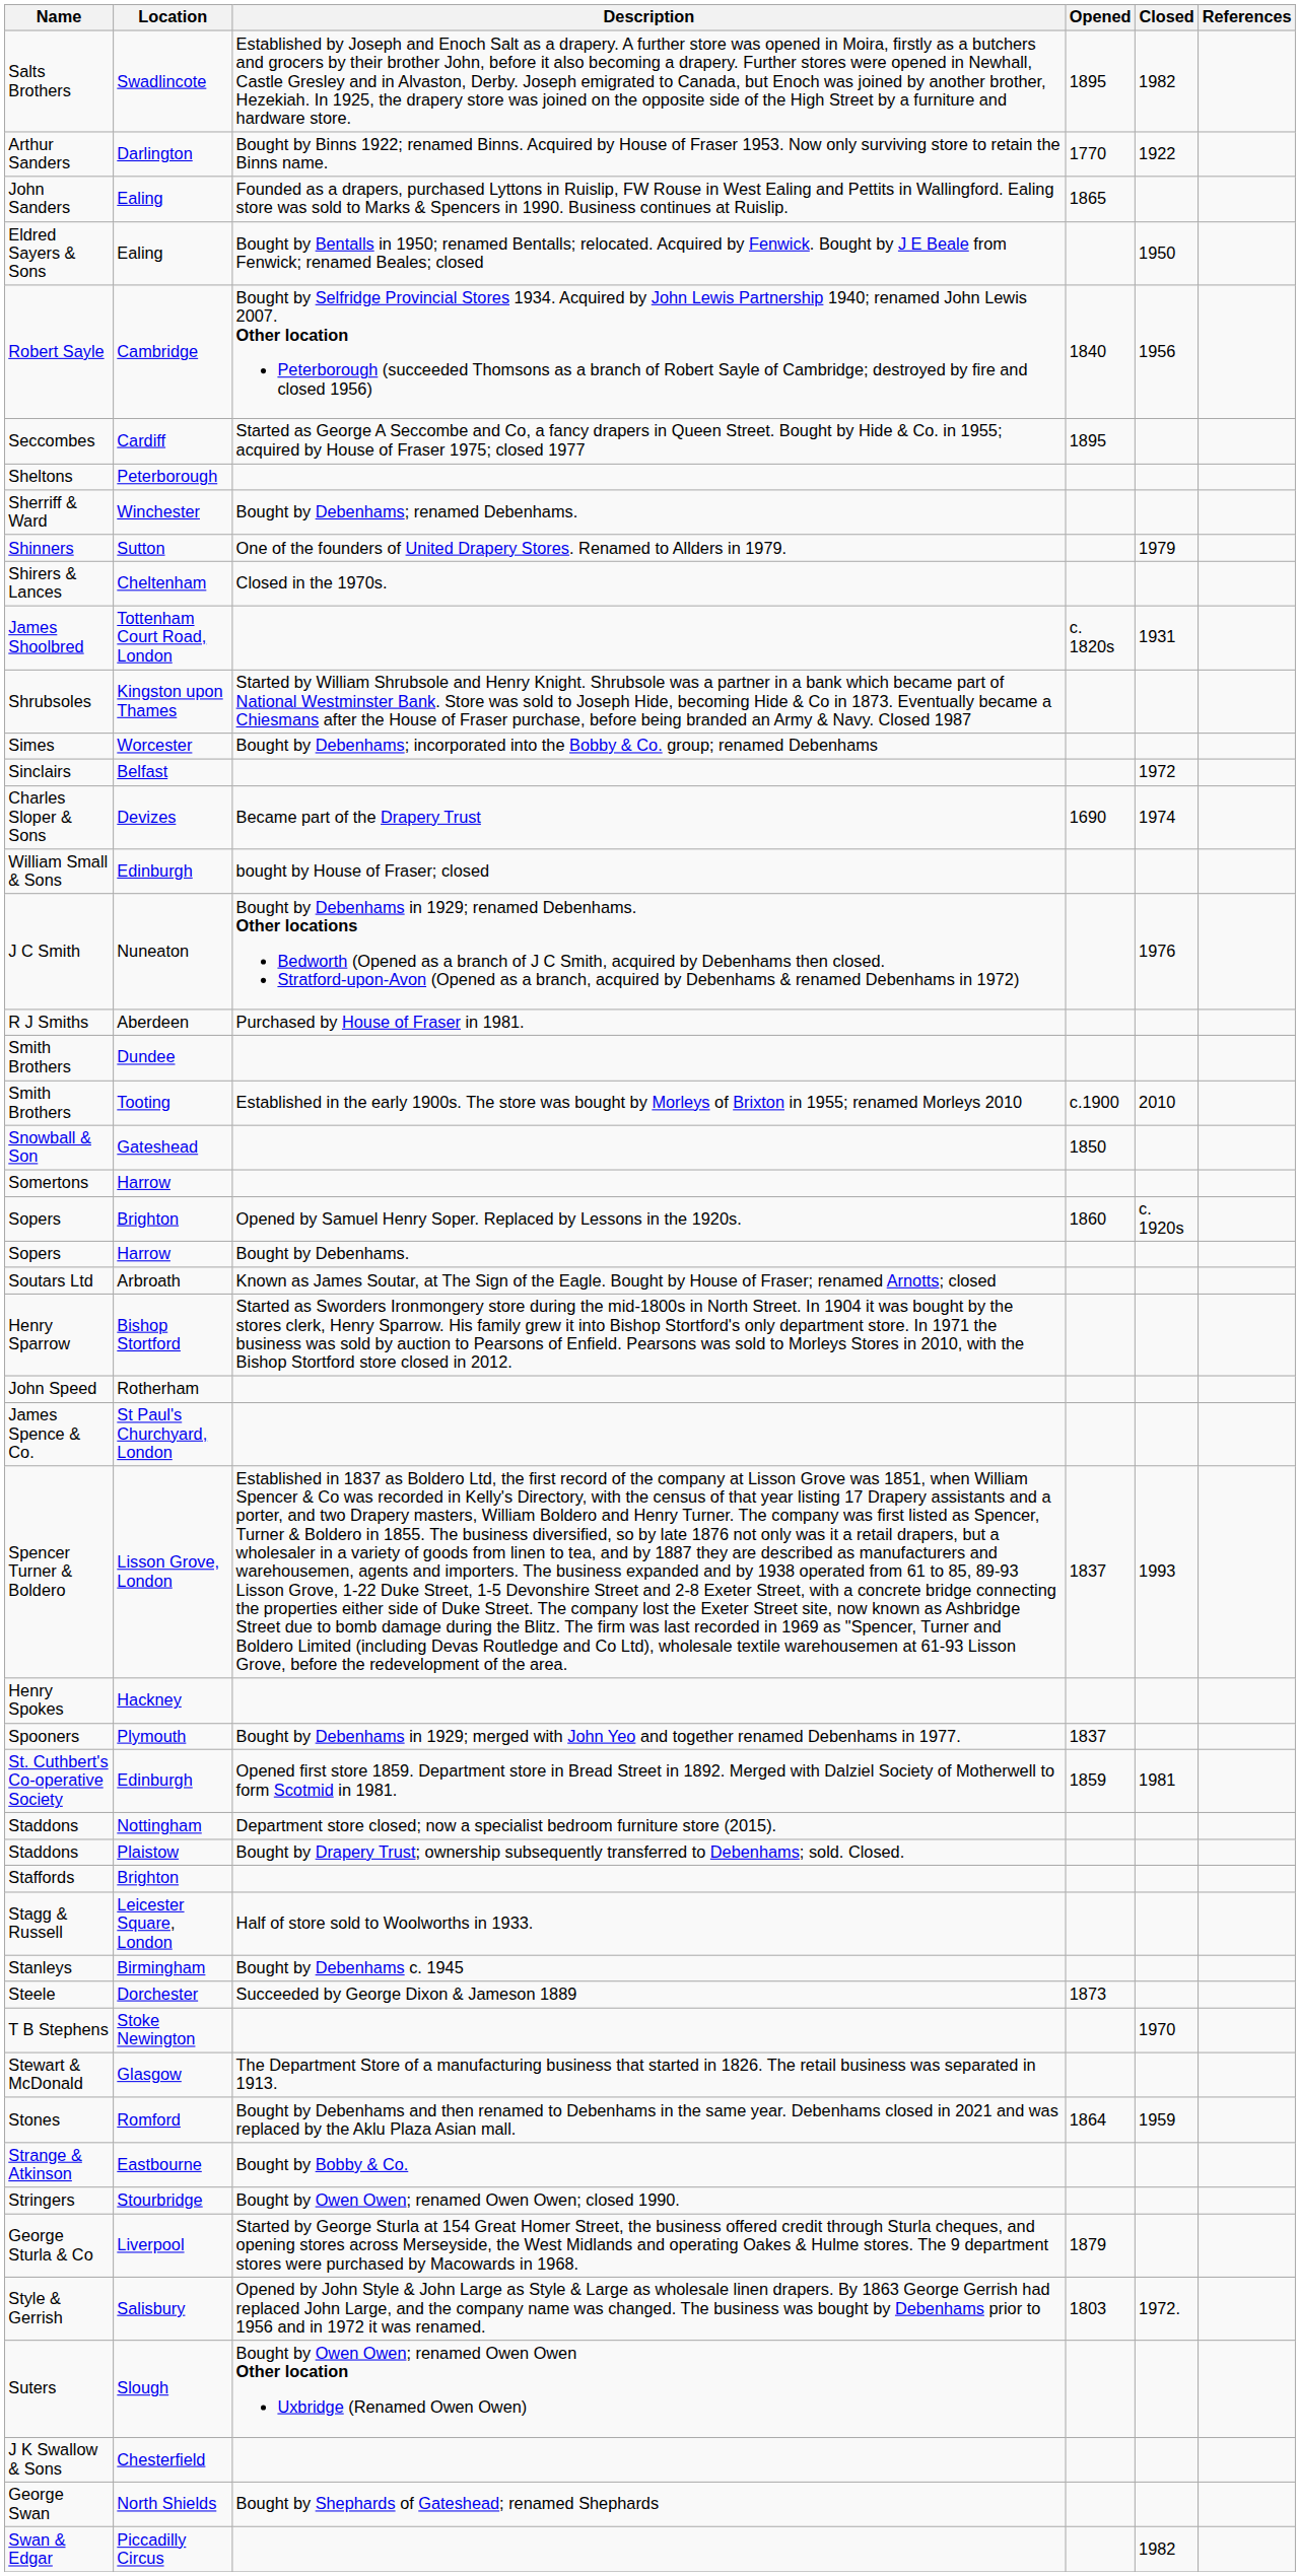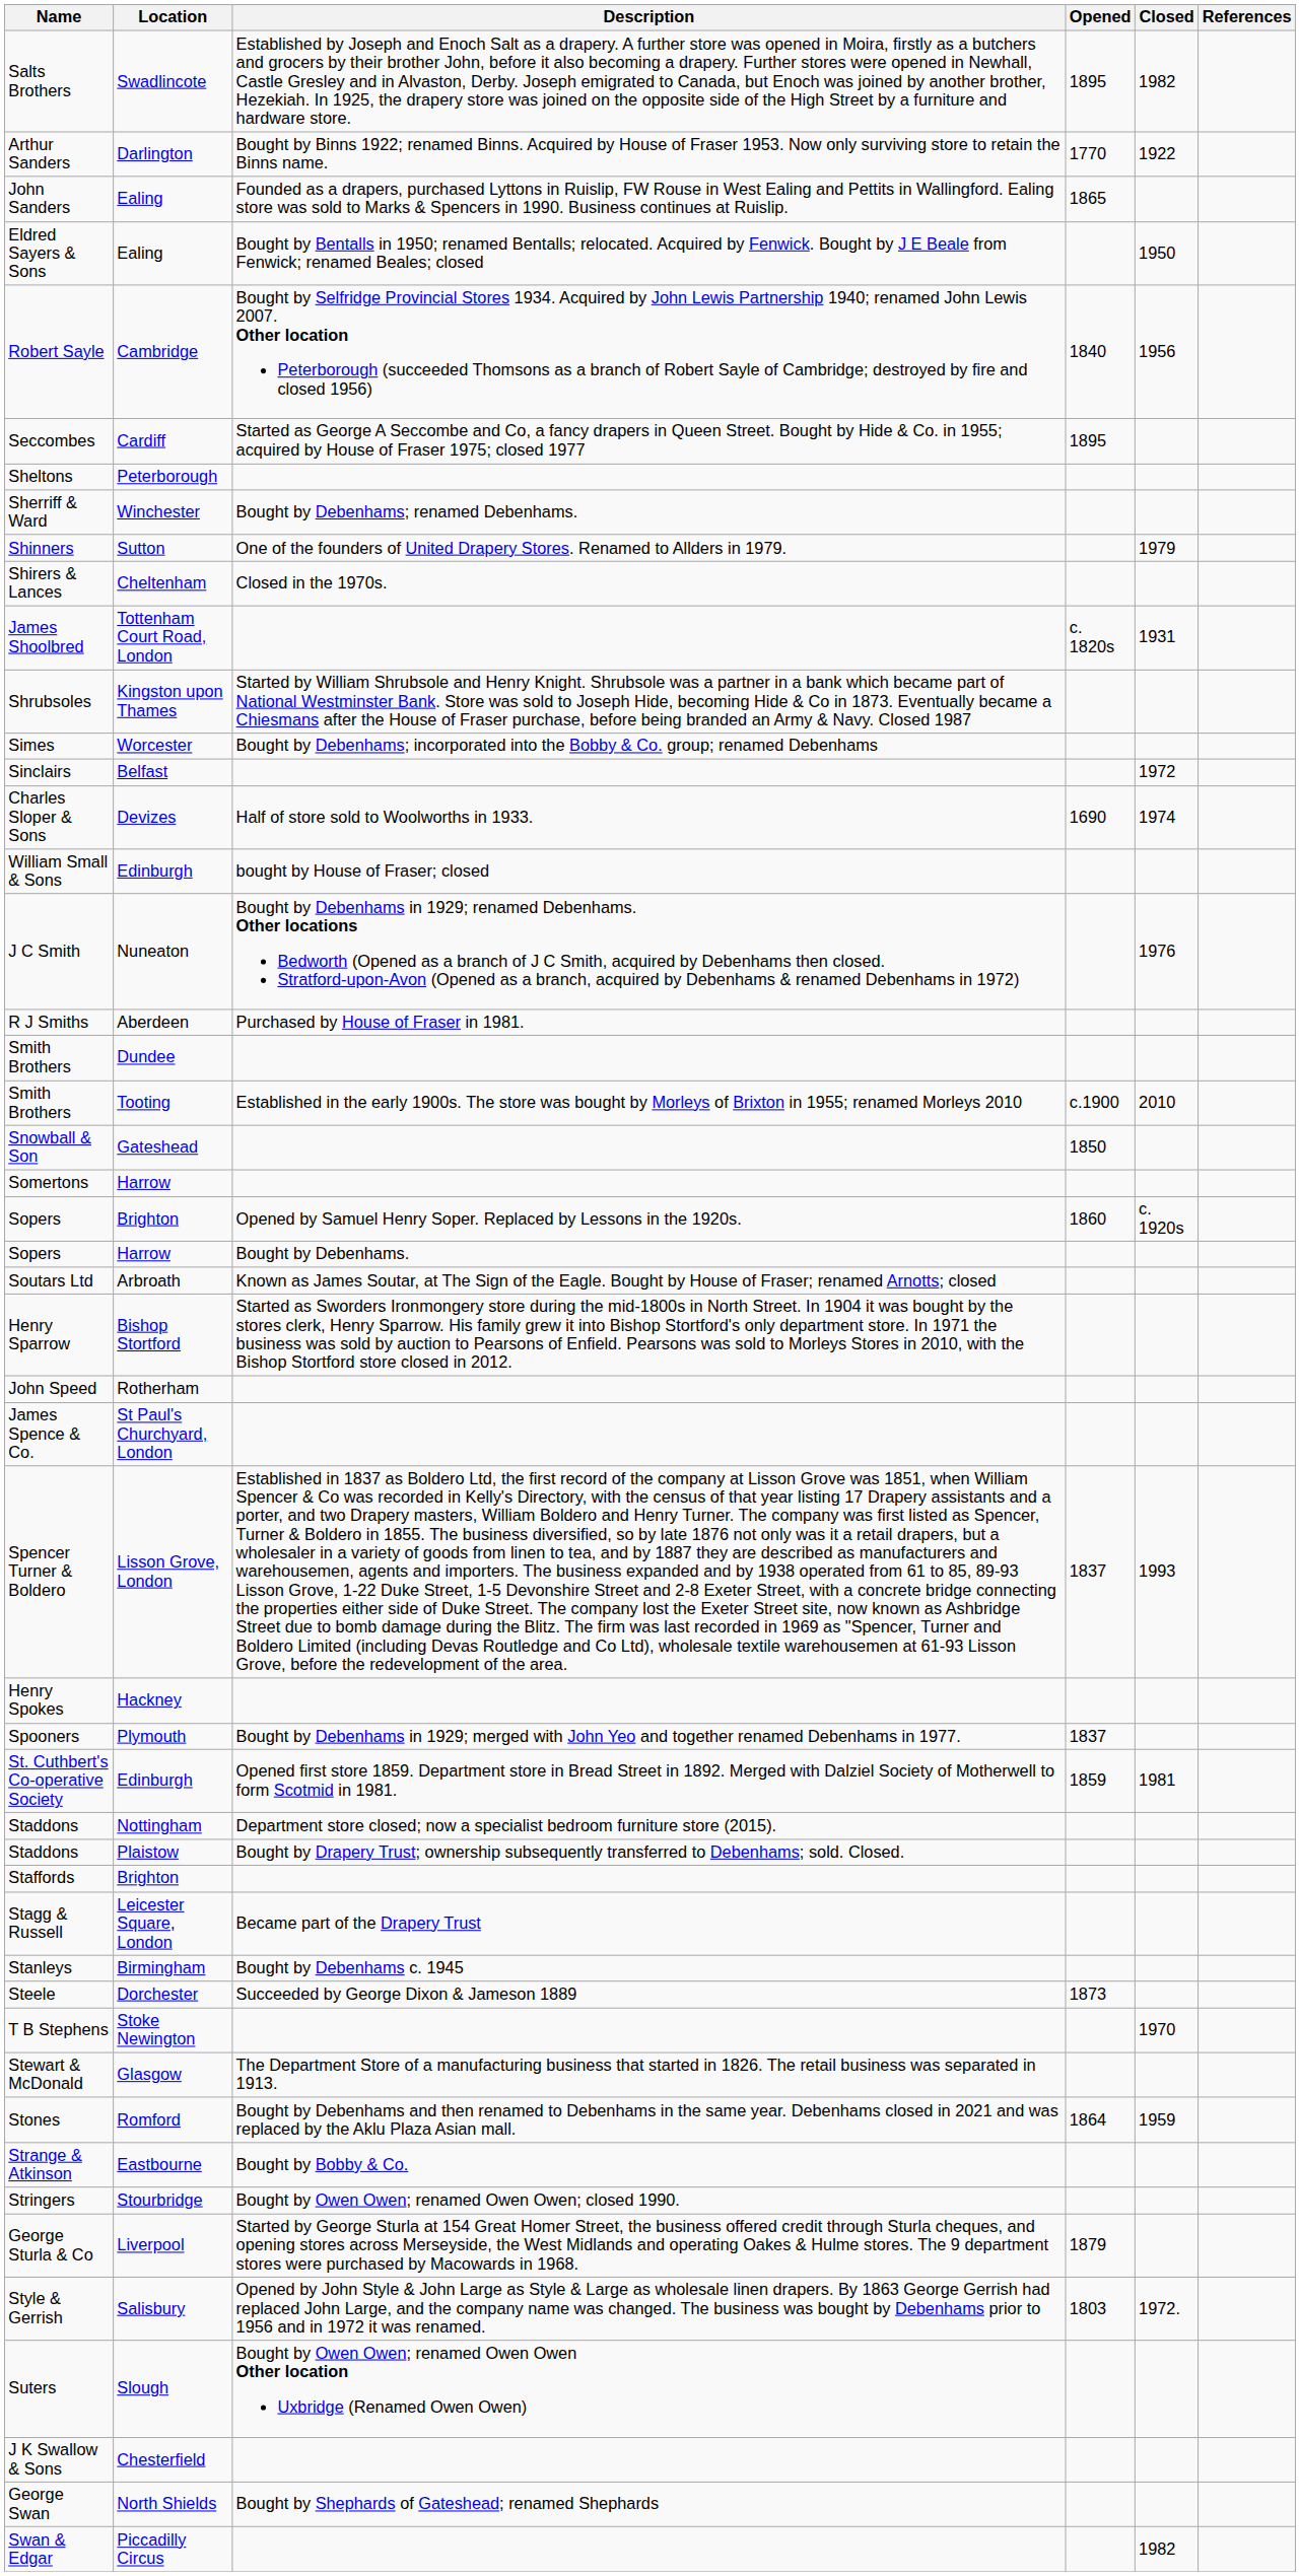Charles Sloper & Sons | Description: Became part of the Drapery Trust -> Half of store sold to Woolworths in 1933.
Stagg & Russell | Description: Half of store sold to Woolworths in 1933. -> Became part of the Drapery Trust
